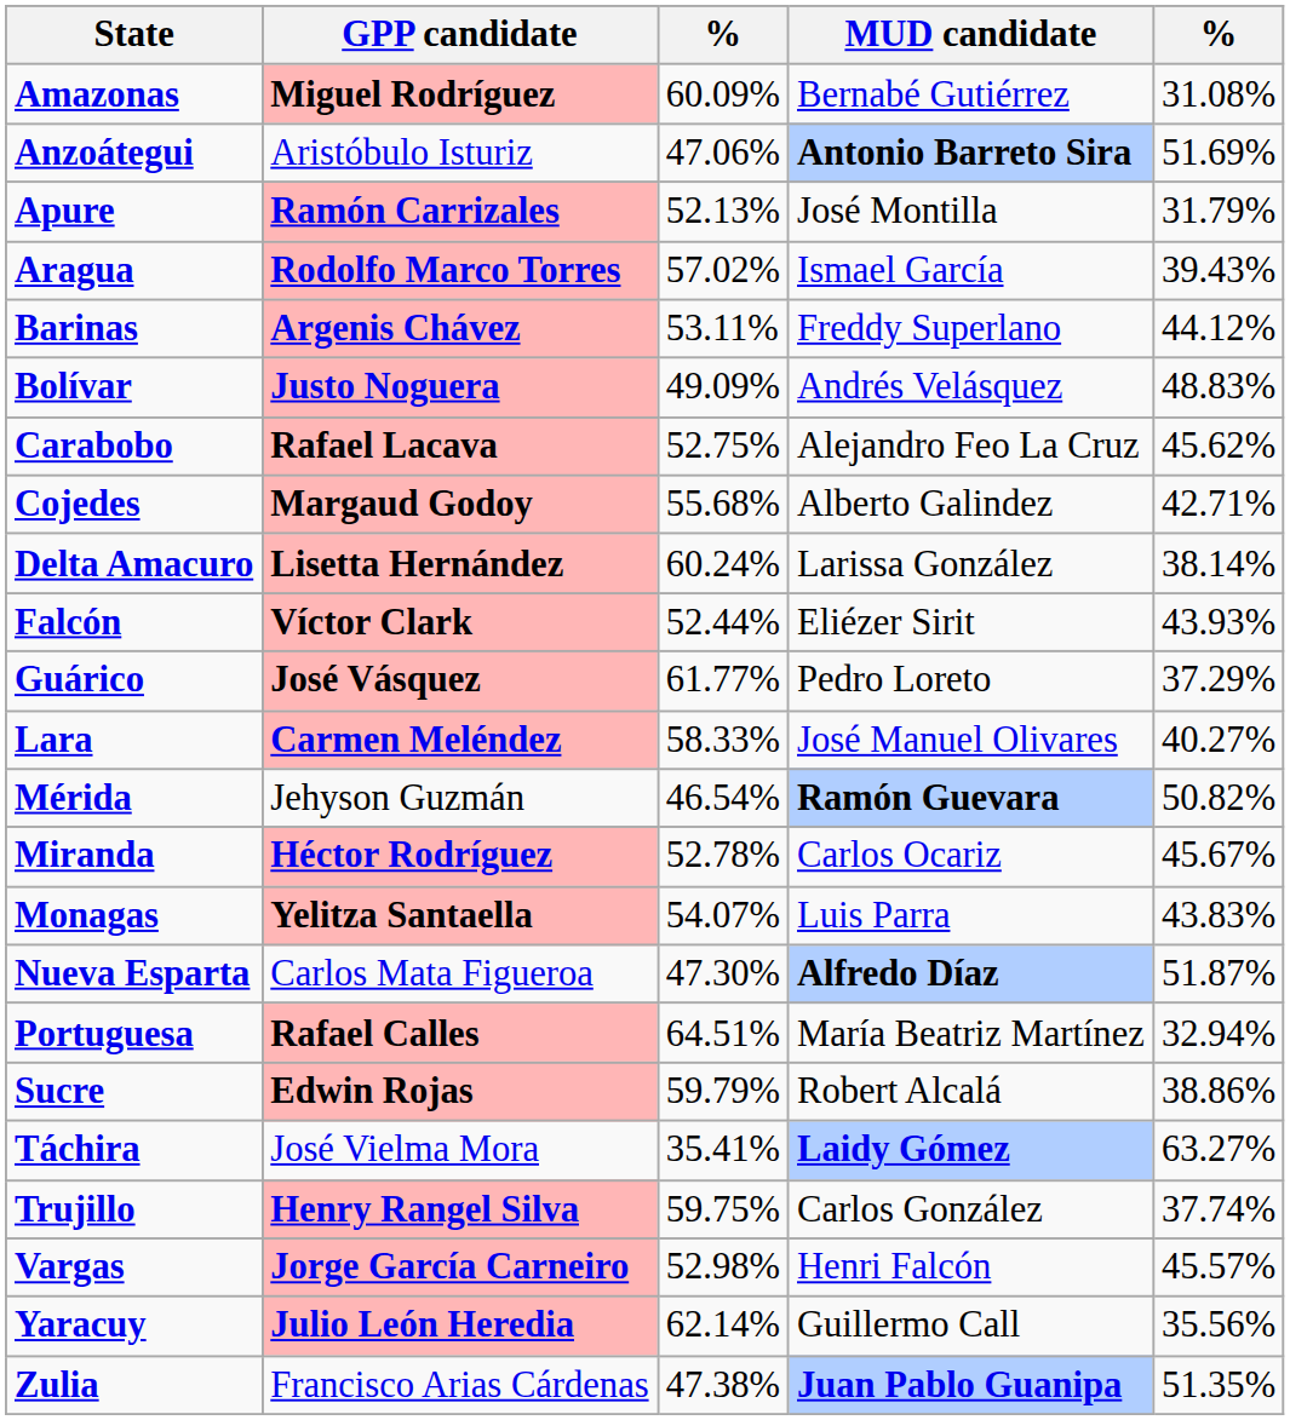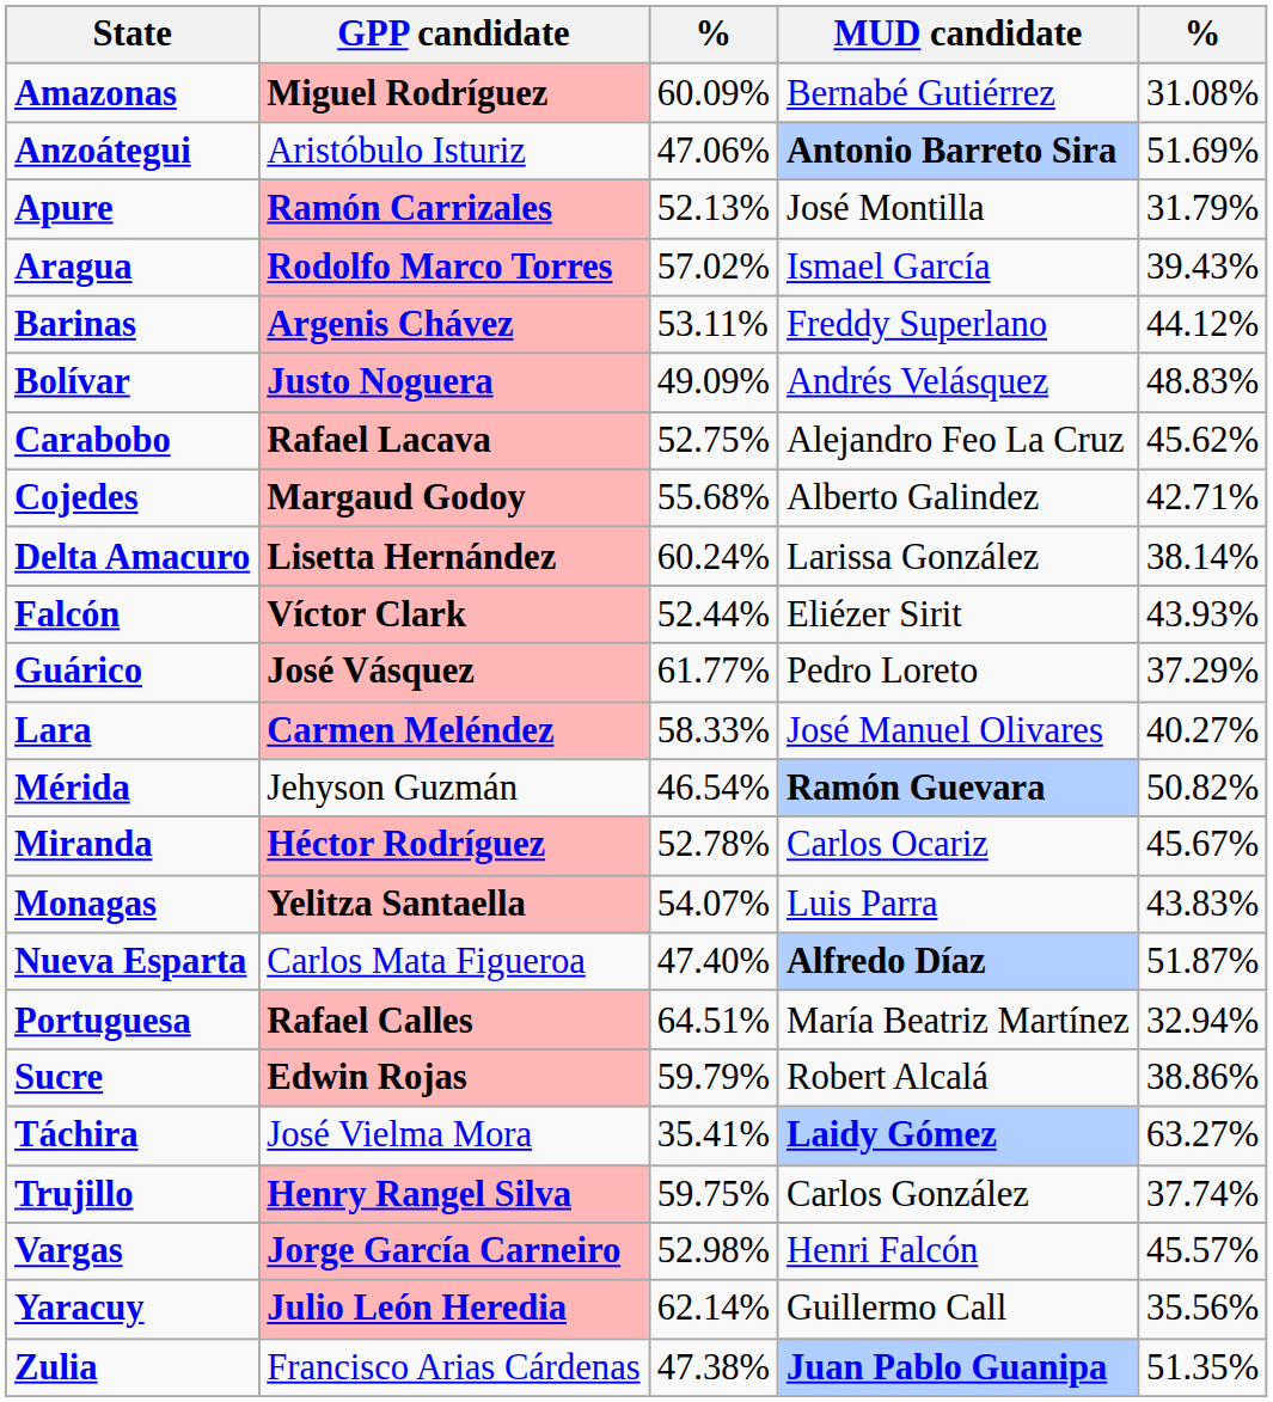Nueva Esparta | column 3: 47.30% -> 47.40%
